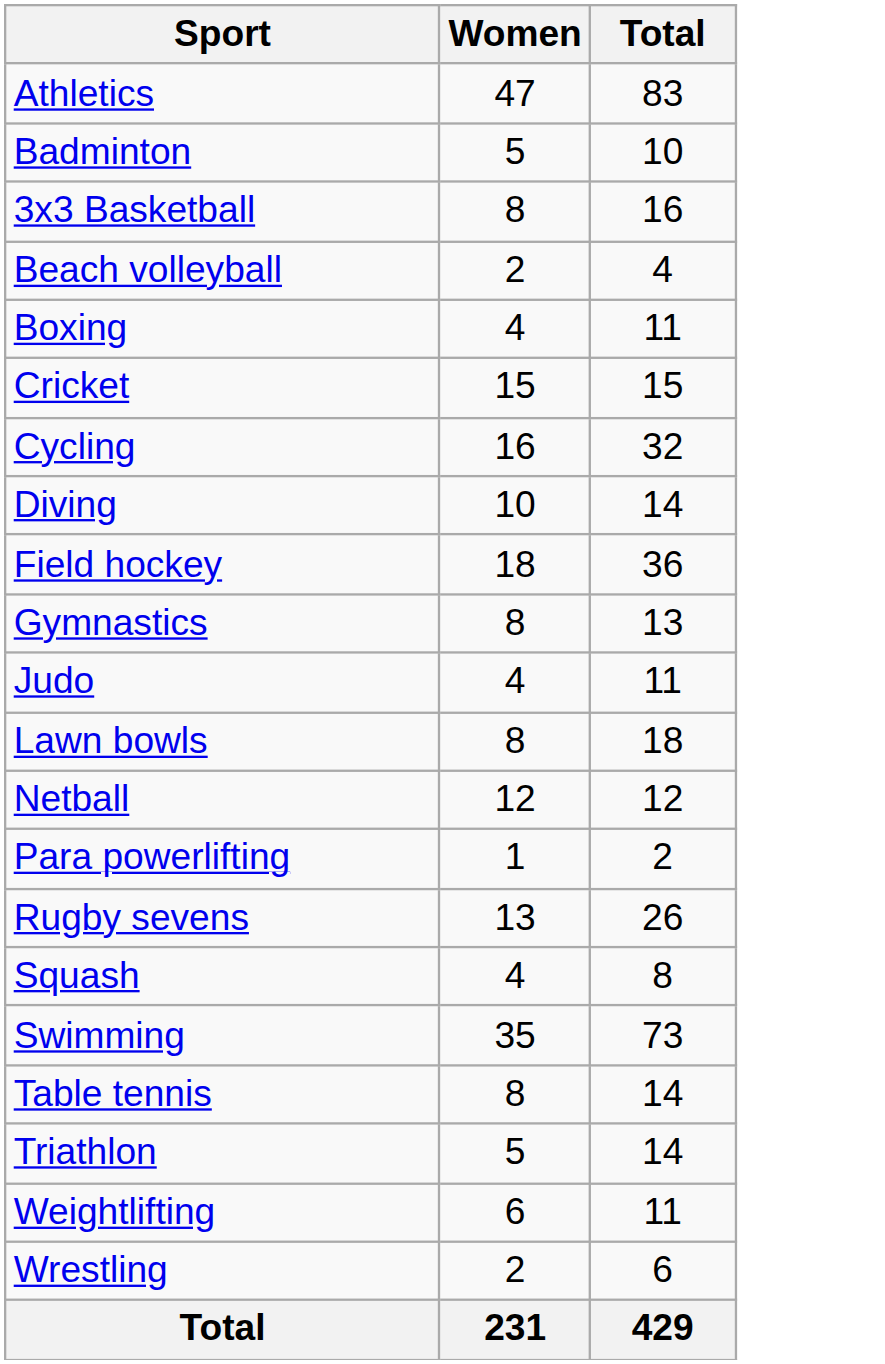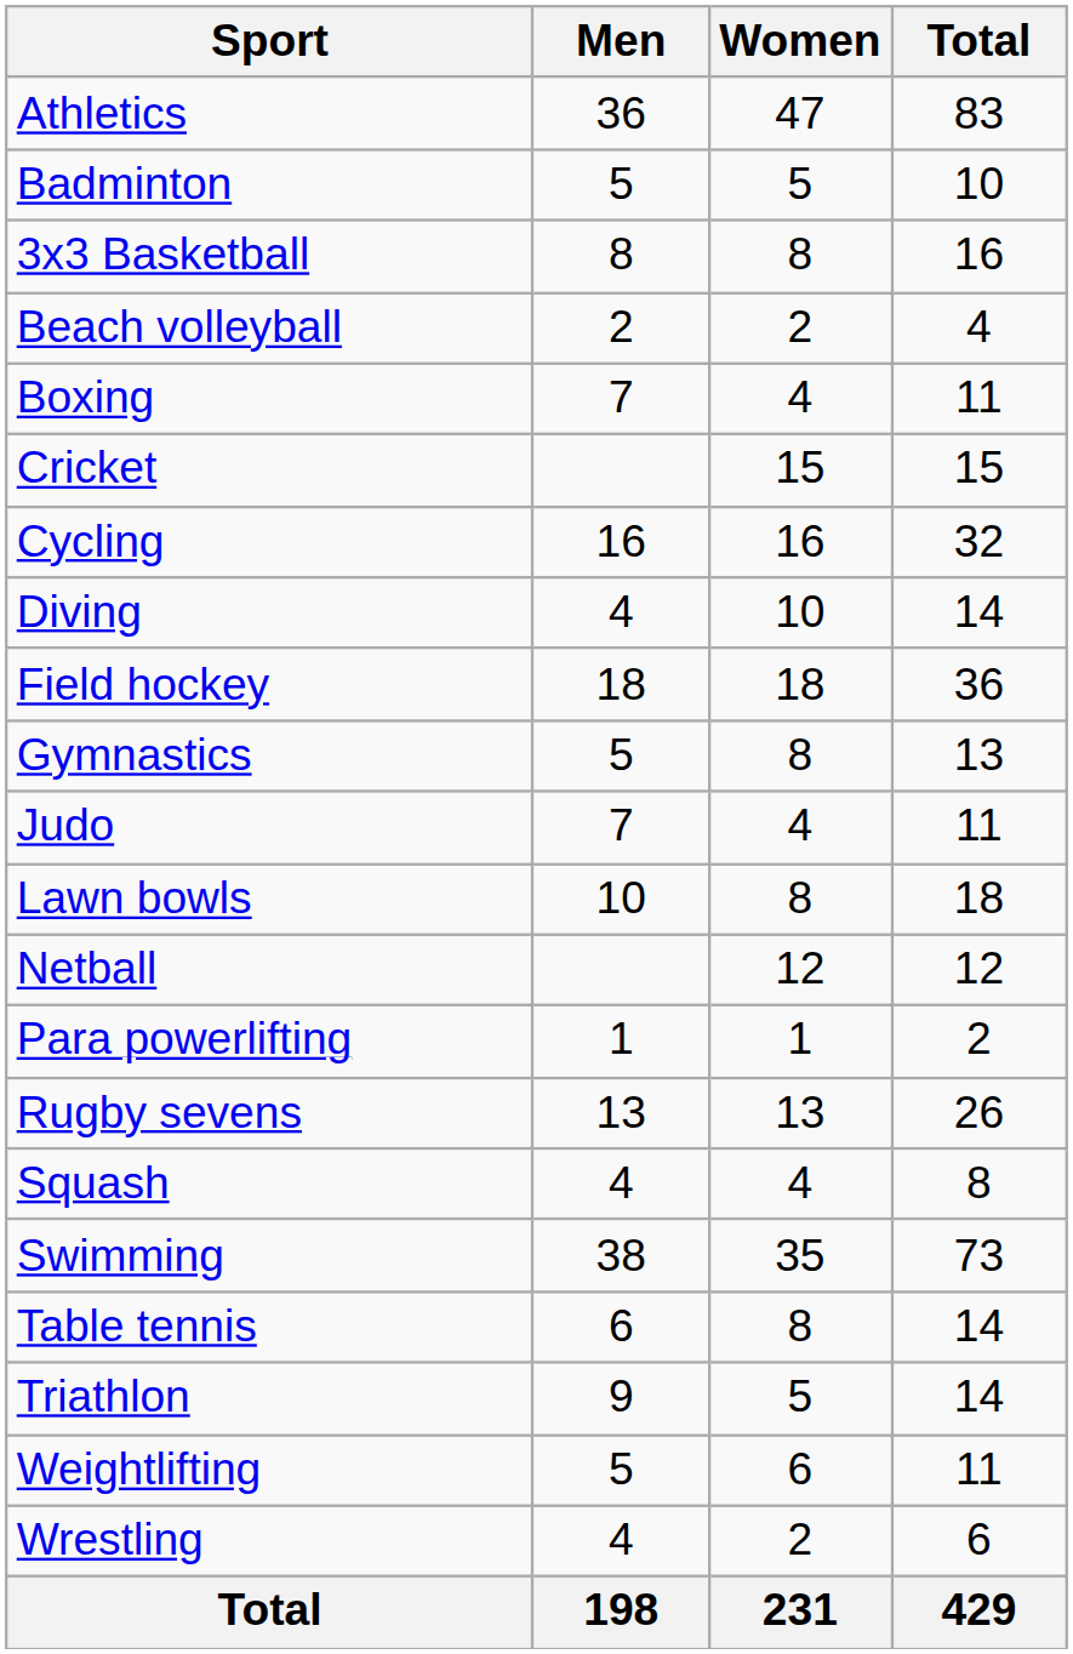+ column: Men | 36 | 5 | 8 | 2 | 7 | 16 | 4 | 18 | 5 | 7 | 10 | 1 | 13 | 4 | 38 | 6 | 9 | 5 | 4 | 198
